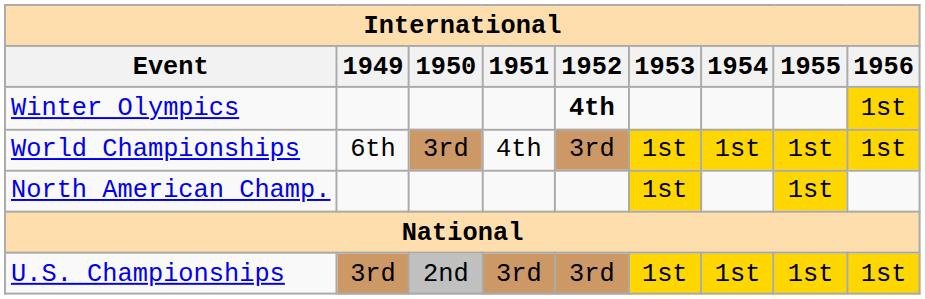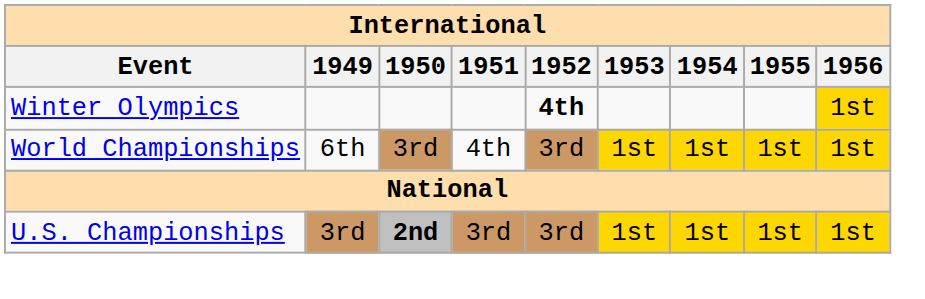- row: North American Champ. | 1st | 1st
U.S. Championships | 1950: normal -> bold
